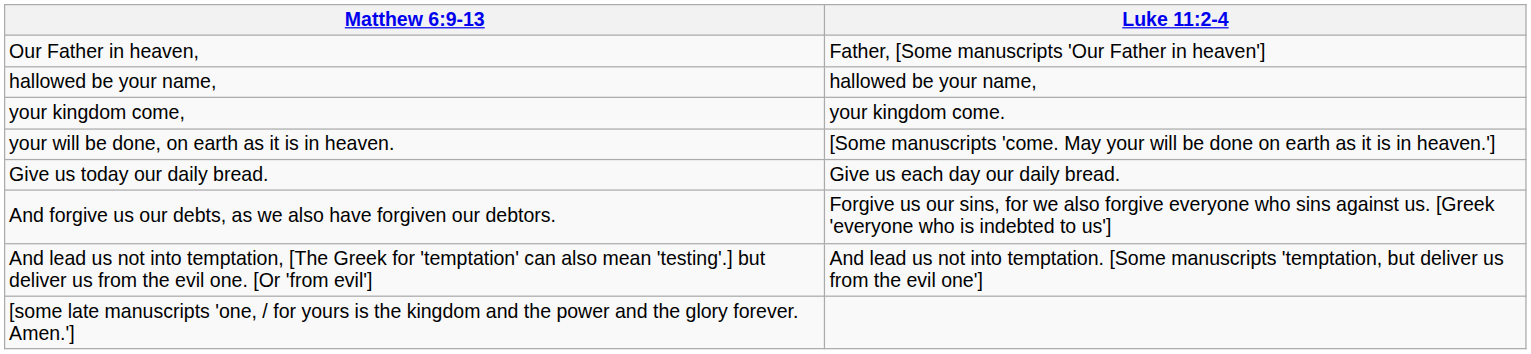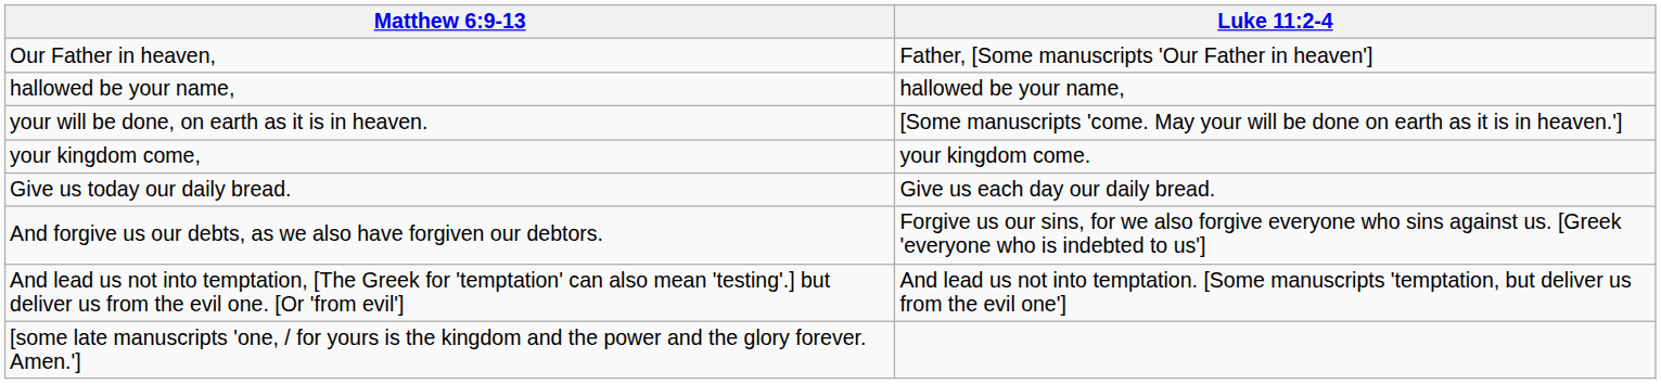rows swapped: your kingdom come, <-> your will be done, on earth as it is in heaven.
